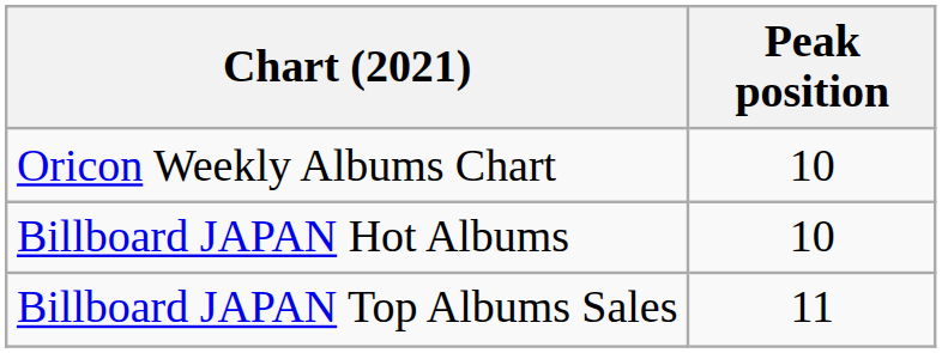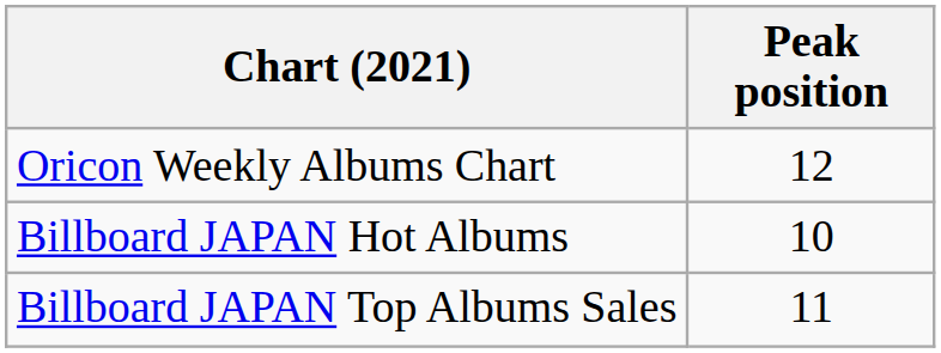Oricon Weekly Albums Chart | Peak position: 10 -> 12
